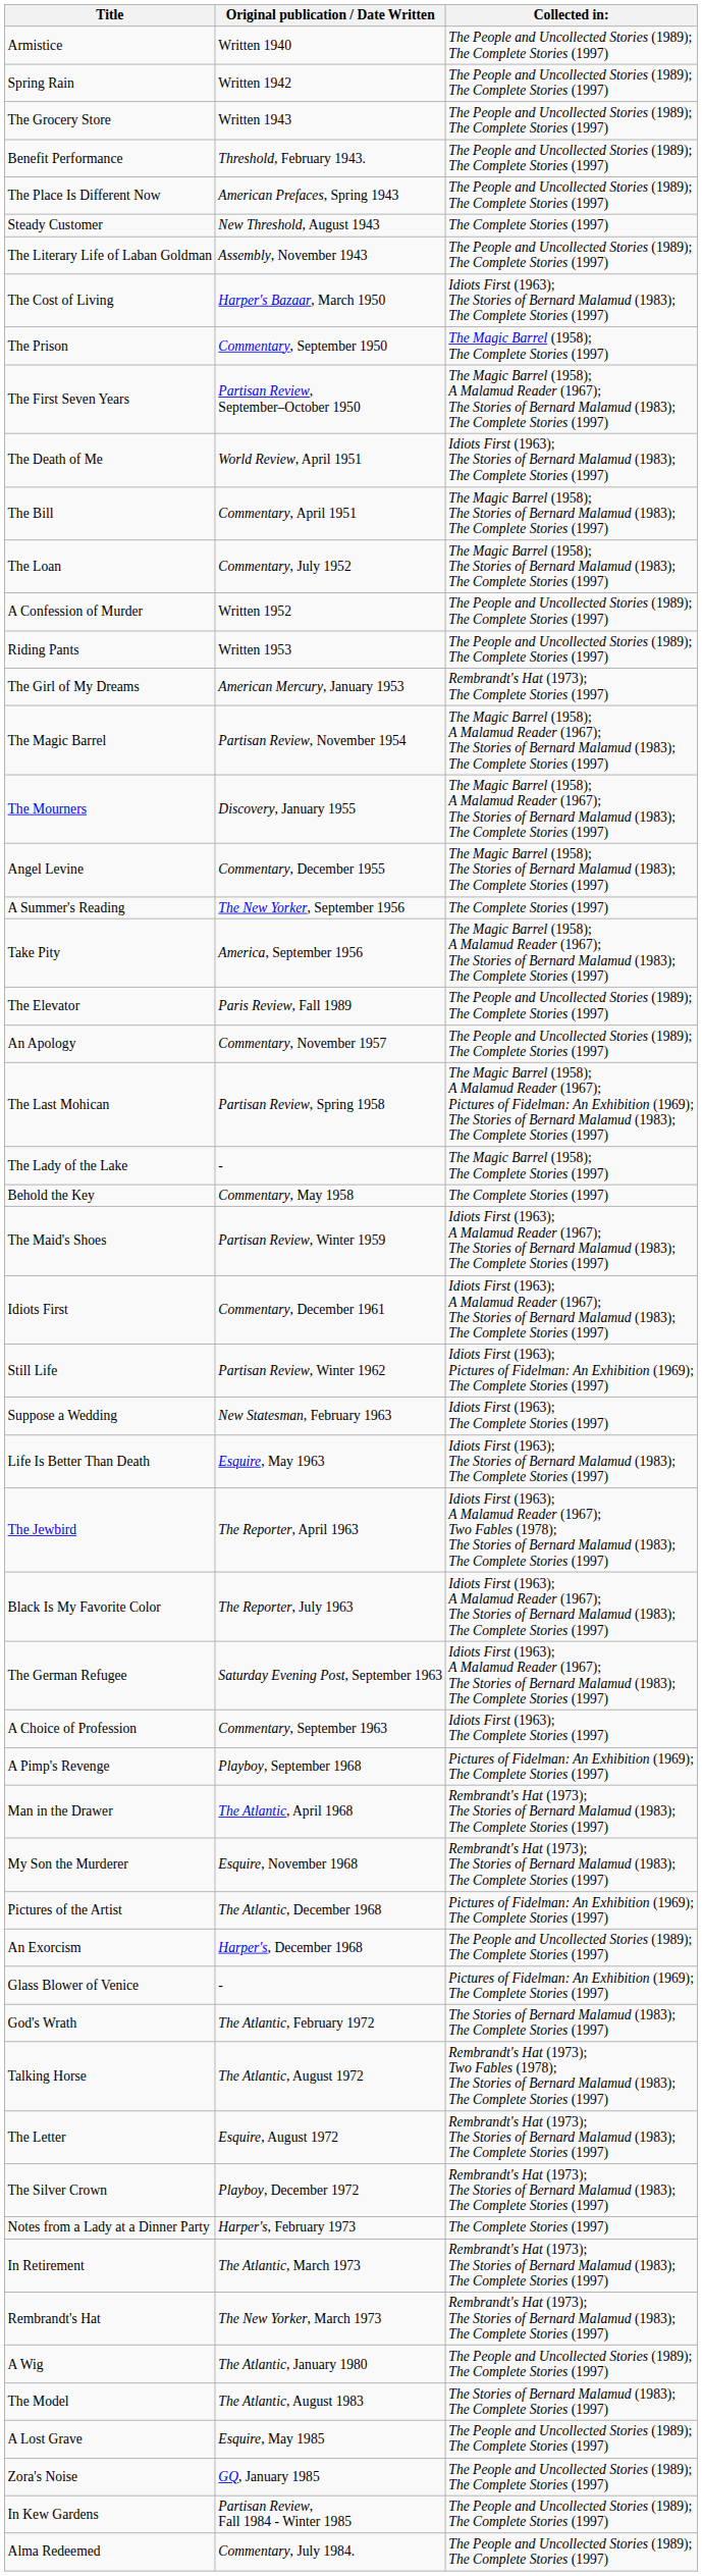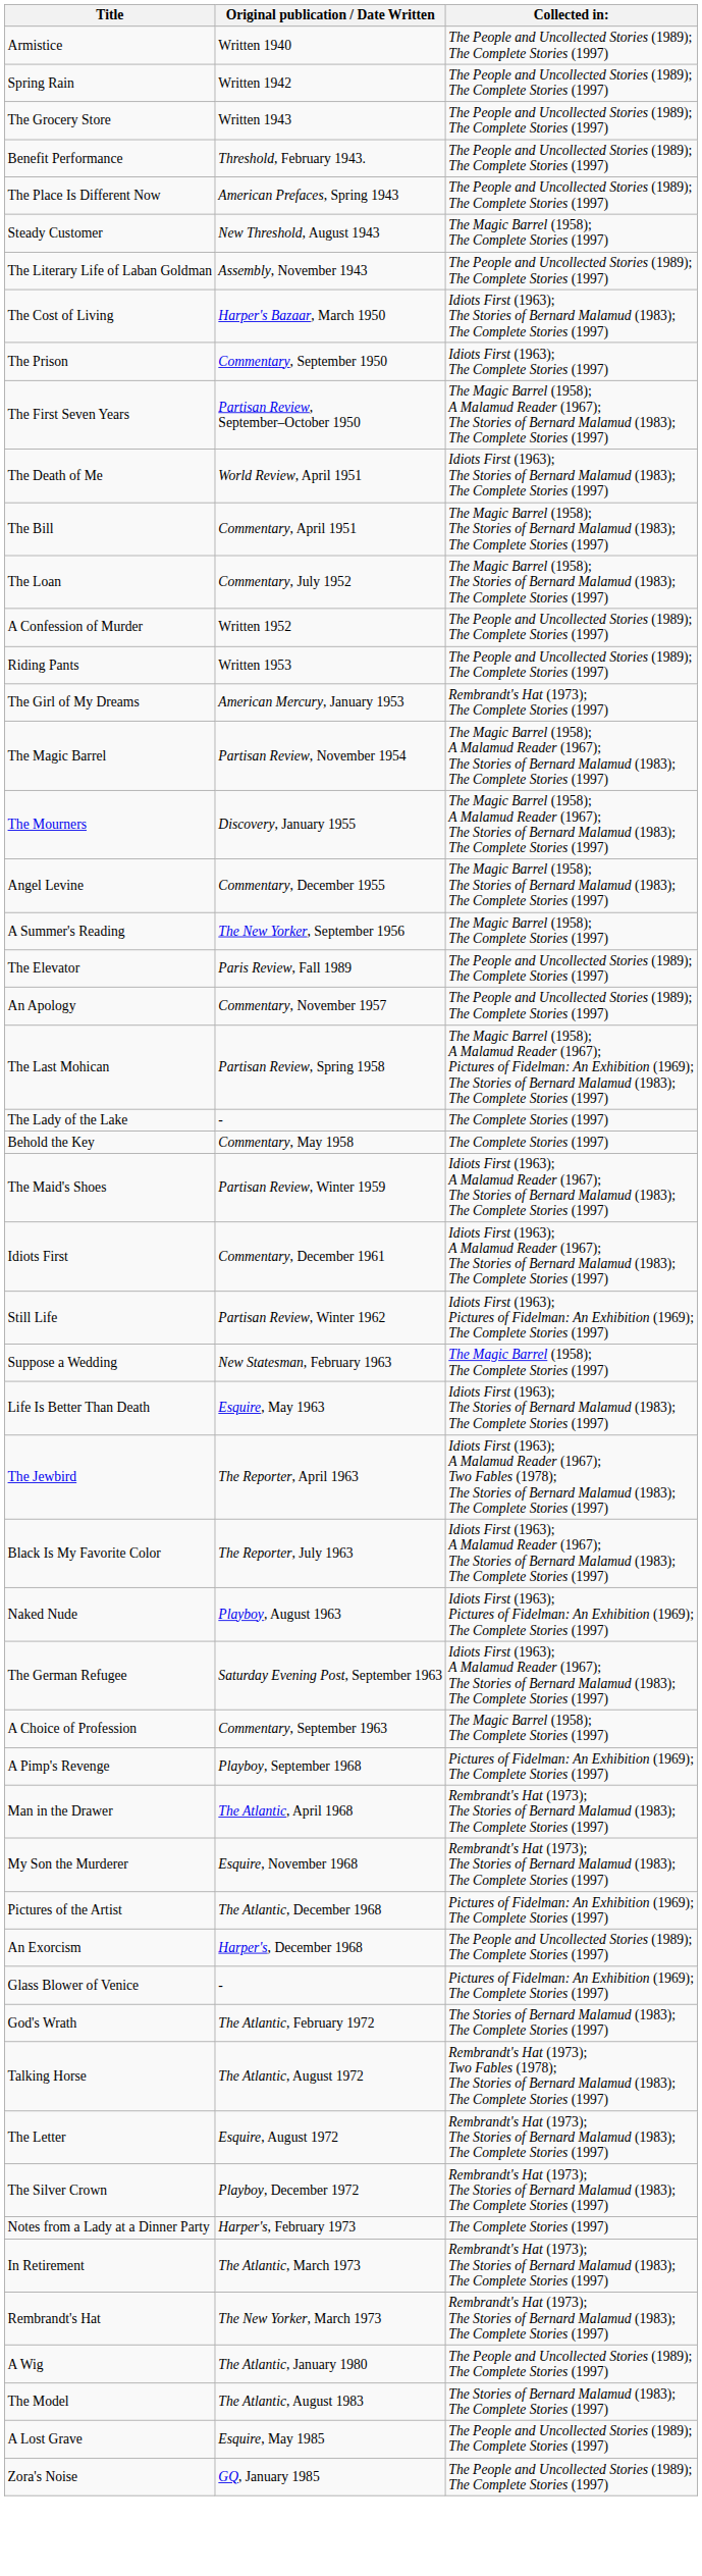Steady Customer | Collected in:: The Complete Stories (1997) -> The Magic Barrel (1958); The Complete Stories (1997)
The Prison | Collected in:: The Magic Barrel (1958); The Complete Stories (1997) -> Idiots First (1963); The Complete Stories (1997)
A Summer's Reading | Collected in:: The Complete Stories (1997) -> The Magic Barrel (1958); The Complete Stories (1997)
- row: Take Pity | America, September 1956 | The Magic Barrel (1958); A Malamud Reader (1967); The Stories of Bernard Malamud (1983); The Complete Stories (1997)
The Lady of the Lake | Collected in:: The Magic Barrel (1958); The Complete Stories (1997) -> The Complete Stories (1997)
Suppose a Wedding | Collected in:: Idiots First (1963); The Complete Stories (1997) -> The Magic Barrel (1958); The Complete Stories (1997)
+ row: Naked Nude | Playboy, August 1963 | Idiots First (1963); Pictures of Fidelman: An Exhibition (1969); The Complete Stories (1997)
A Choice of Profession | Collected in:: Idiots First (1963); The Complete Stories (1997) -> The Magic Barrel (1958); The Complete Stories (1997)
- row: In Kew Gardens | Partisan Review, Fall 1984 - Winter 1985 | The People and Uncollected Stories (1989); The Complete Stories (1997)
- row: Alma Redeemed | Commentary, July 1984. | The People and Uncollected Stories (1989); The Complete Stories (1997)
